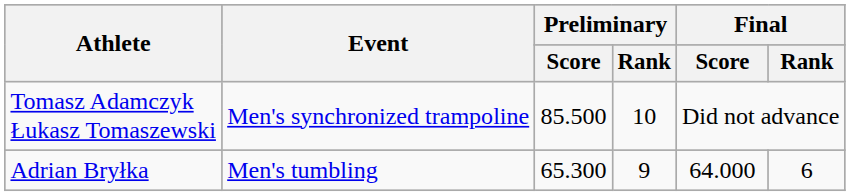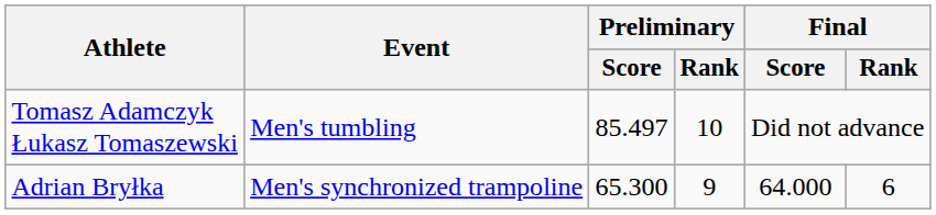Tomasz Adamczyk Łukasz Tomaszewski | Event: Men's synchronized trampoline -> Men's tumbling
Tomasz Adamczyk Łukasz Tomaszewski | Preliminary / Score: 85.500 -> 85.497
Adrian Bryłka | Event: Men's tumbling -> Men's synchronized trampoline
